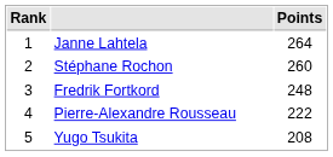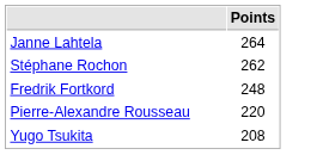- column: Rank | 1 | 2 | 3 | 4 | 5
Stéphane Rochon | Points: 260 -> 262
Pierre-Alexandre Rousseau | Points: 222 -> 220
